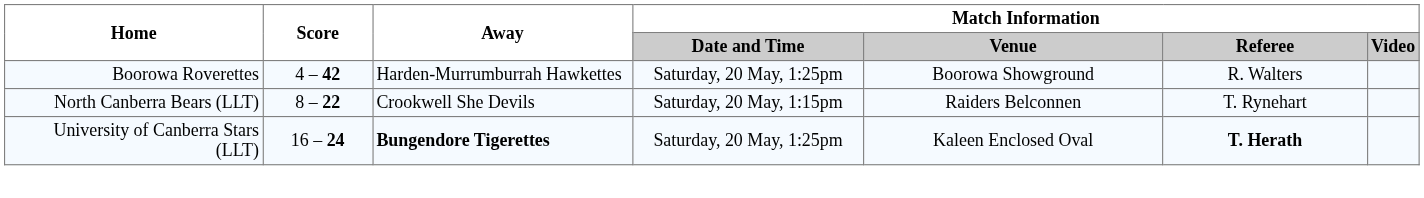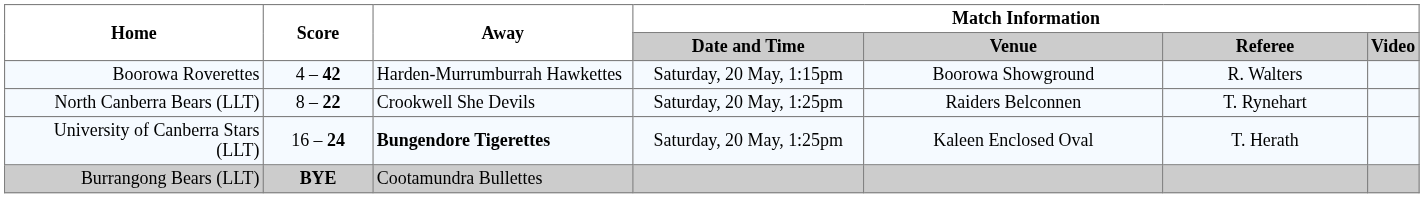Boorowa Roverettes | Match Information / Date and Time: Saturday, 20 May, 1:25pm -> Saturday, 20 May, 1:15pm
North Canberra Bears (LLT) | Match Information / Date and Time: Saturday, 20 May, 1:15pm -> Saturday, 20 May, 1:25pm
University of Canberra Stars (LLT) | Match Information / Referee: bold -> normal
+ row: Burrangong Bears (LLT) | BYE | Cootamundra Bullettes
